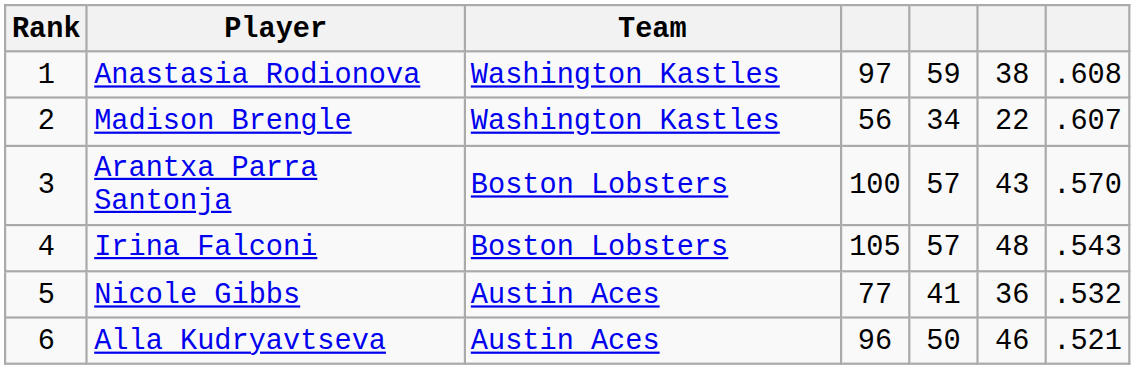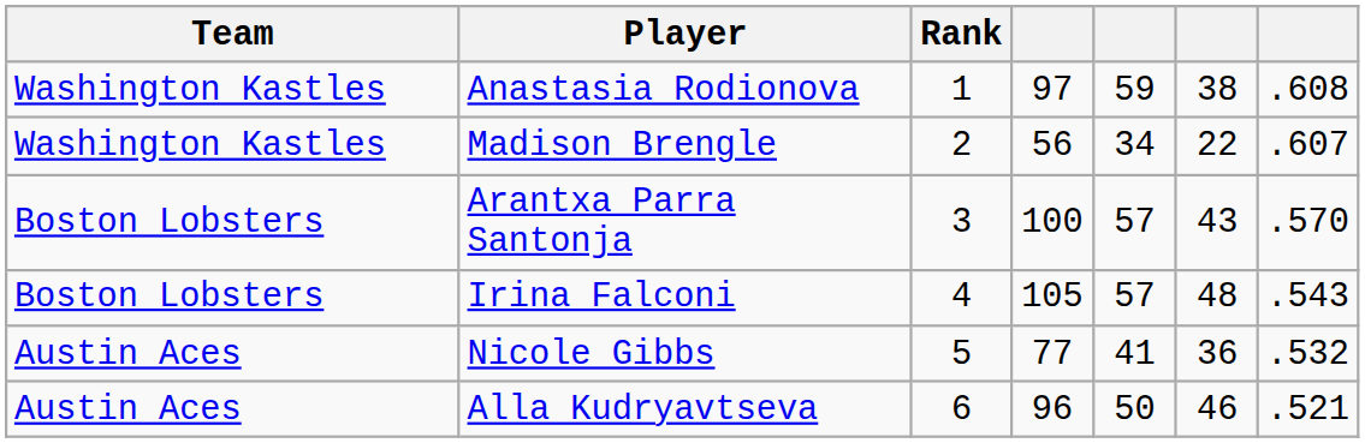columns swapped: Rank <-> Team
